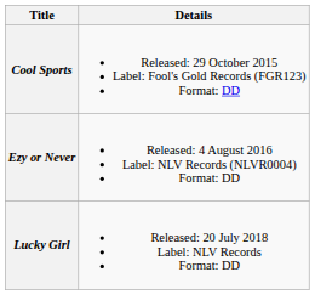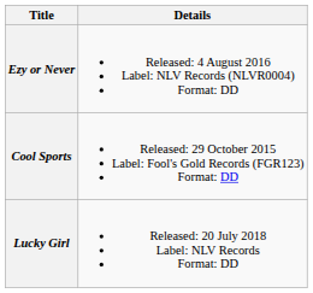rows swapped: Cool Sports <-> Ezy or Never
